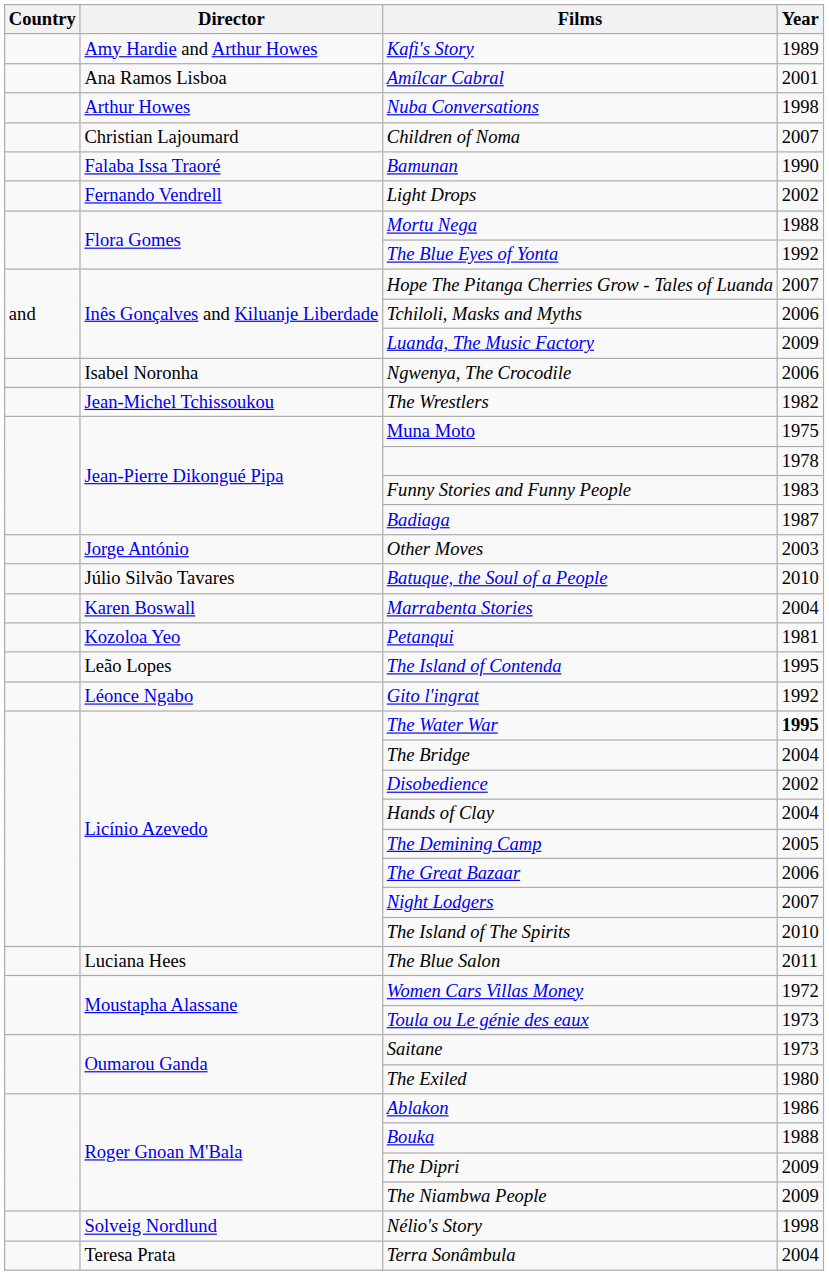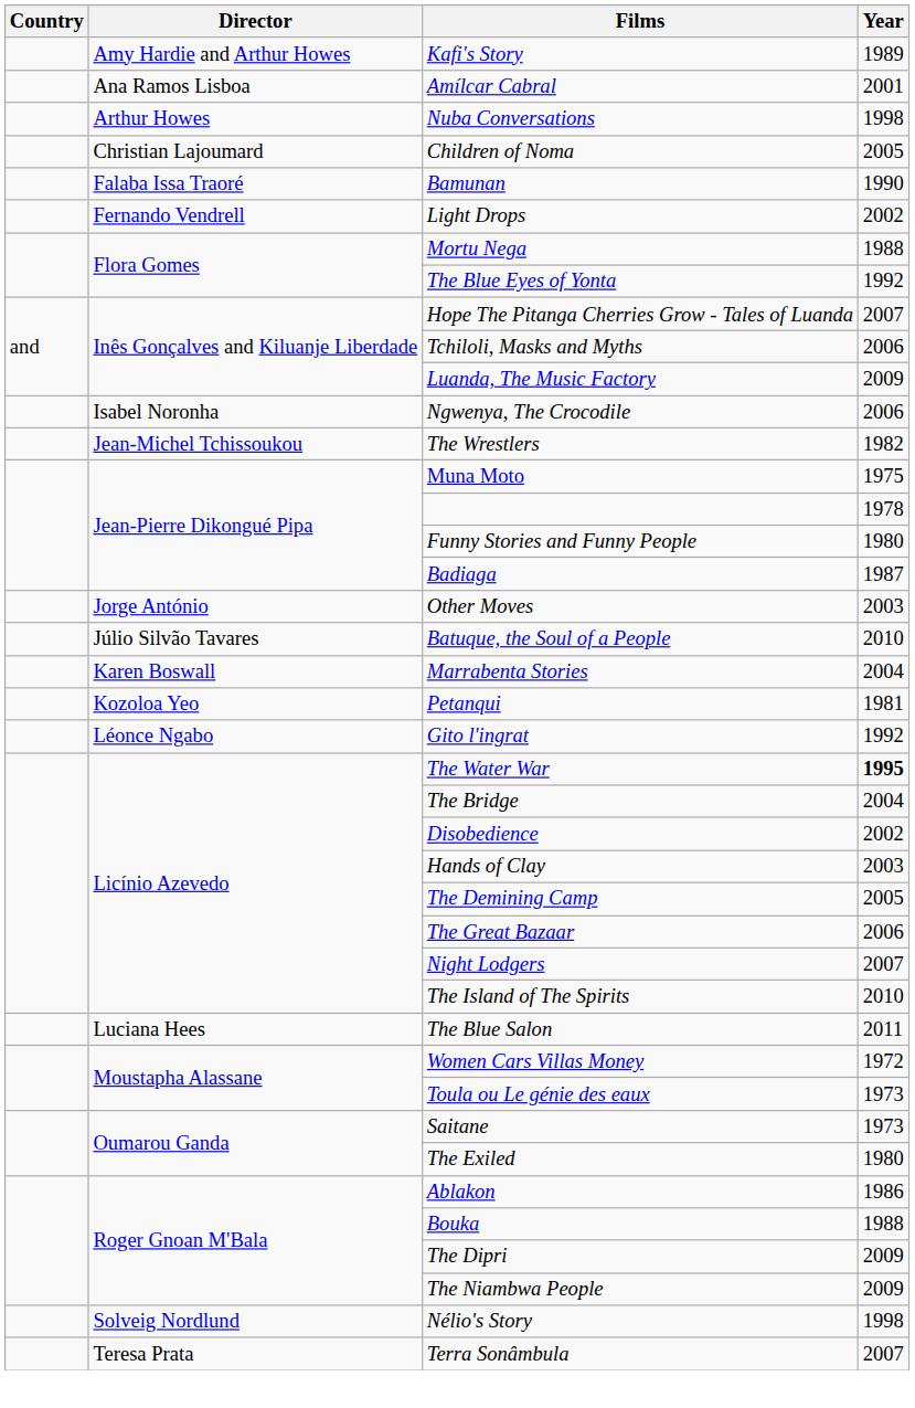Children of Noma | Year: 2007 -> 2005
Funny Stories and Funny People | Year: 1983 -> 1980
- row: Leão Lopes | The Island of Contenda | 1995
Hands of Clay | Year: 2004 -> 2003
Terra Sonâmbula | Year: 2004 -> 2007
